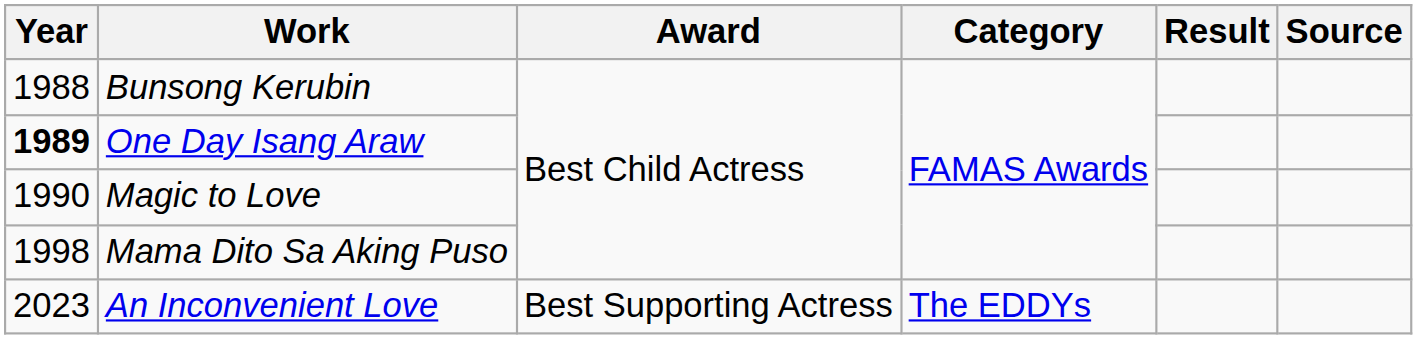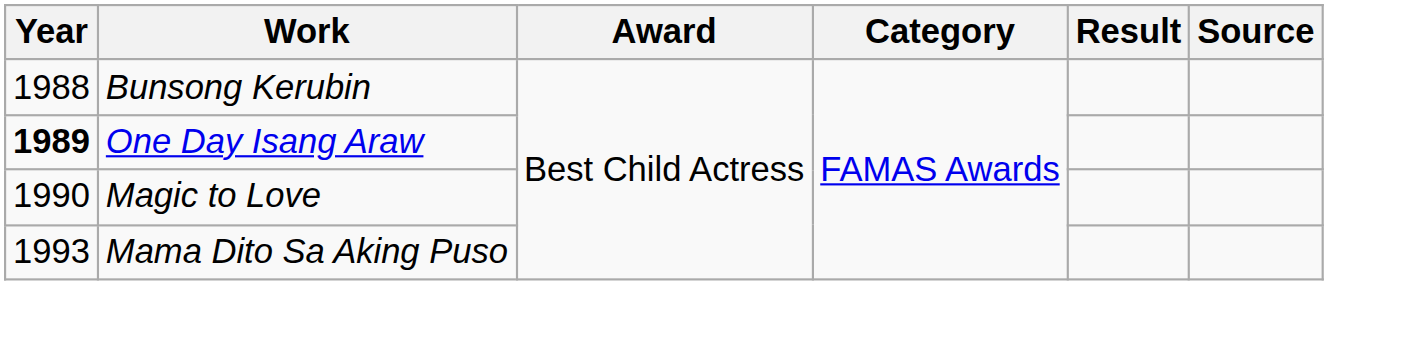Mama Dito Sa Aking Puso | Year: 1998 -> 1993
- row: 2023 | An Inconvenient Love | Best Supporting Actress | The EDDYs
